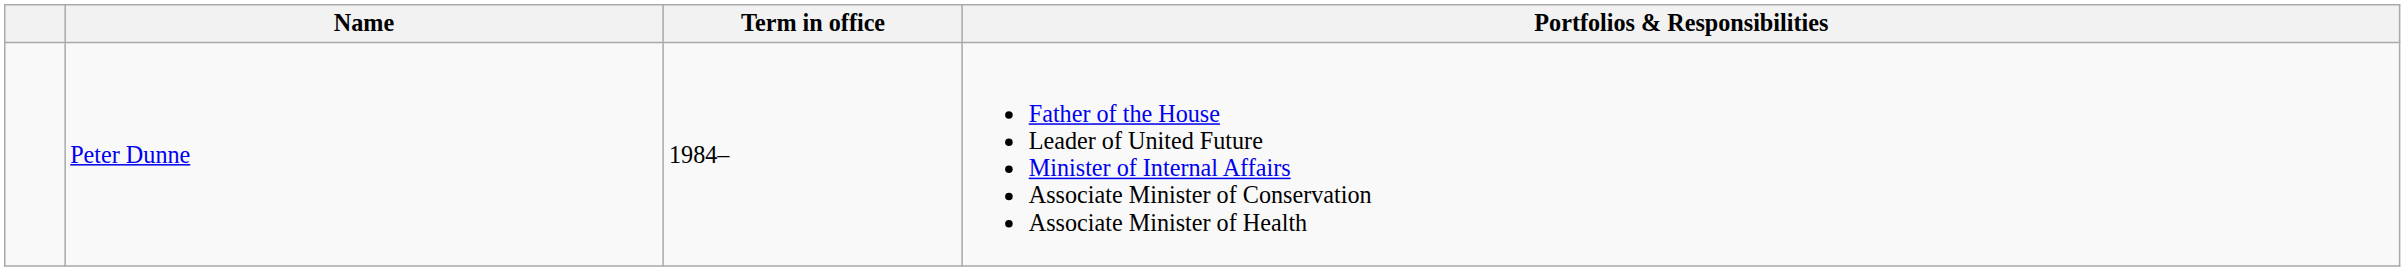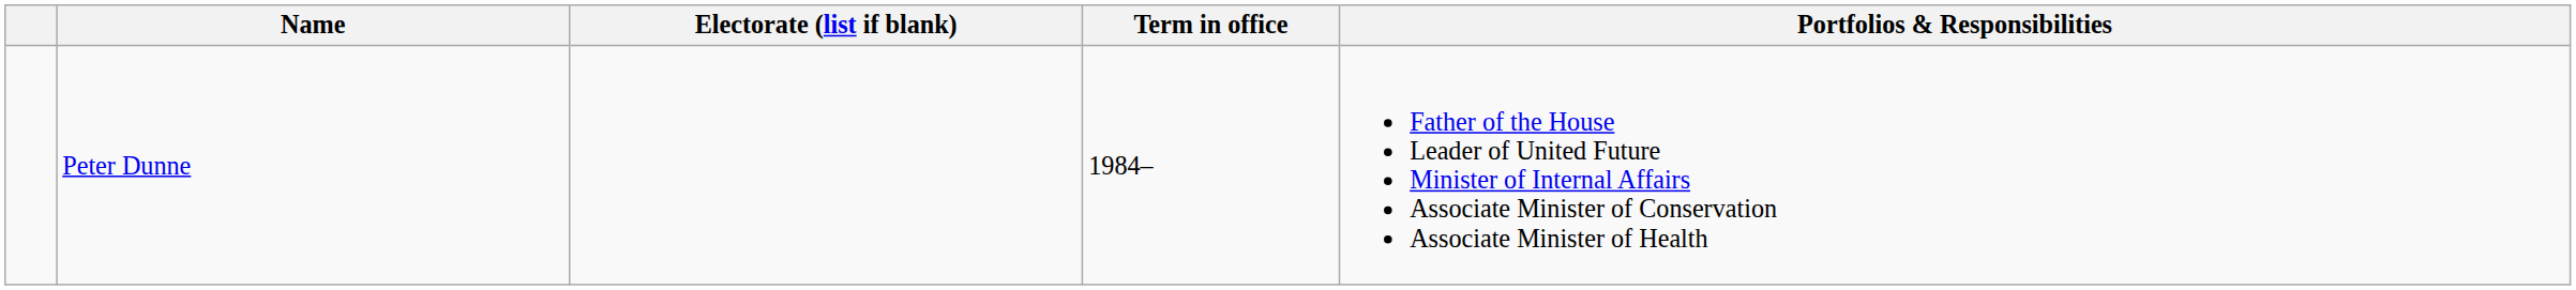+ column: Electorate (list if blank)
